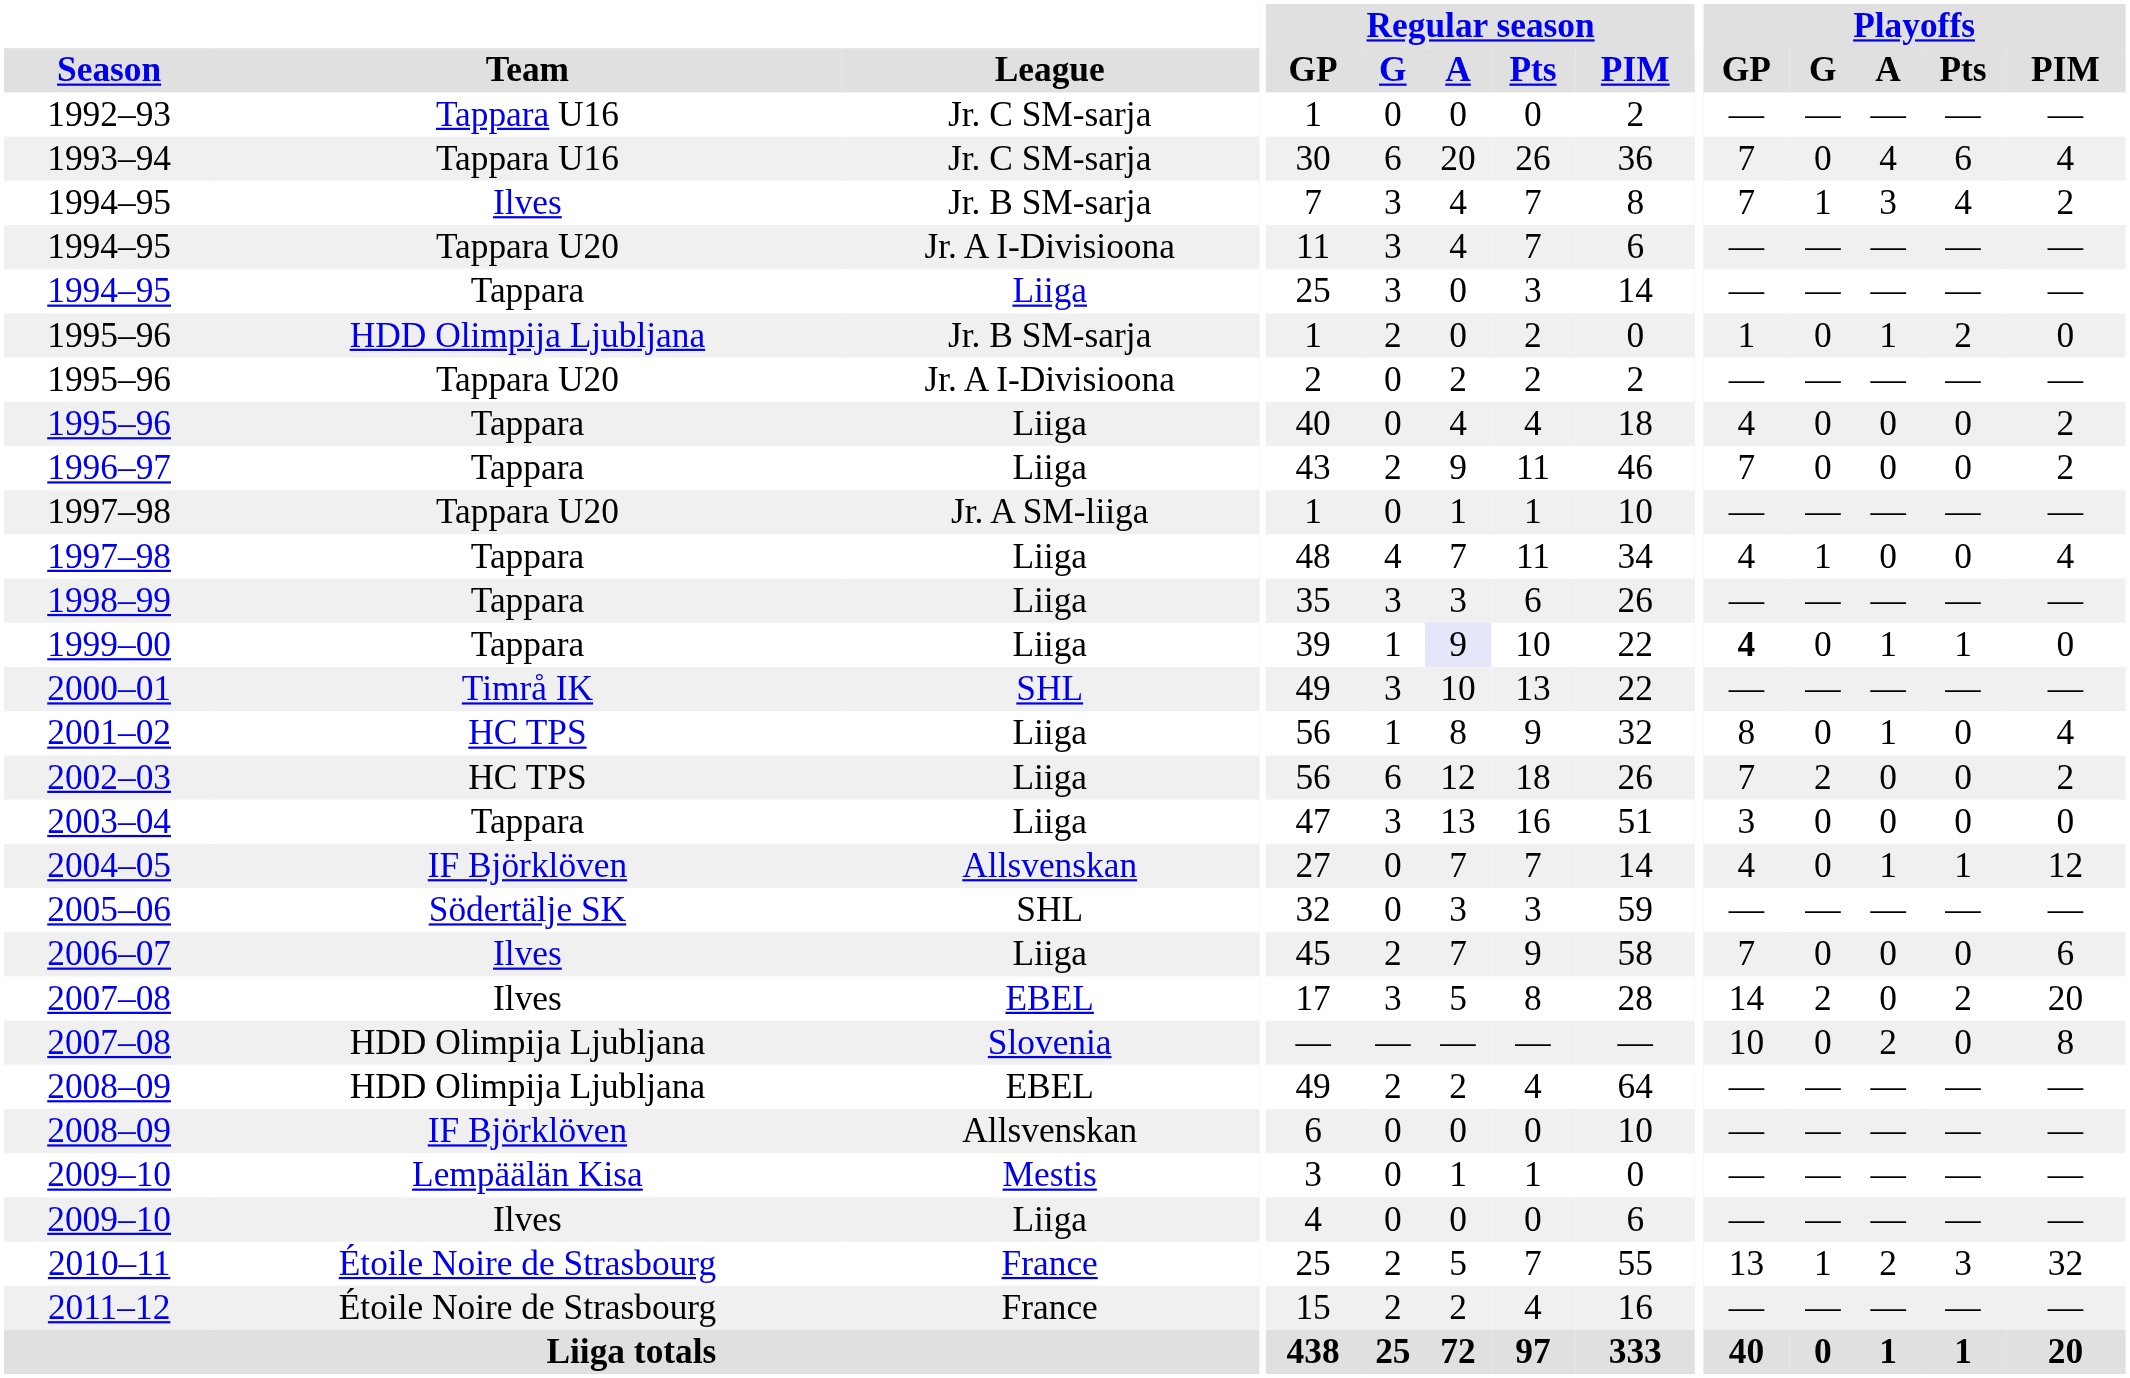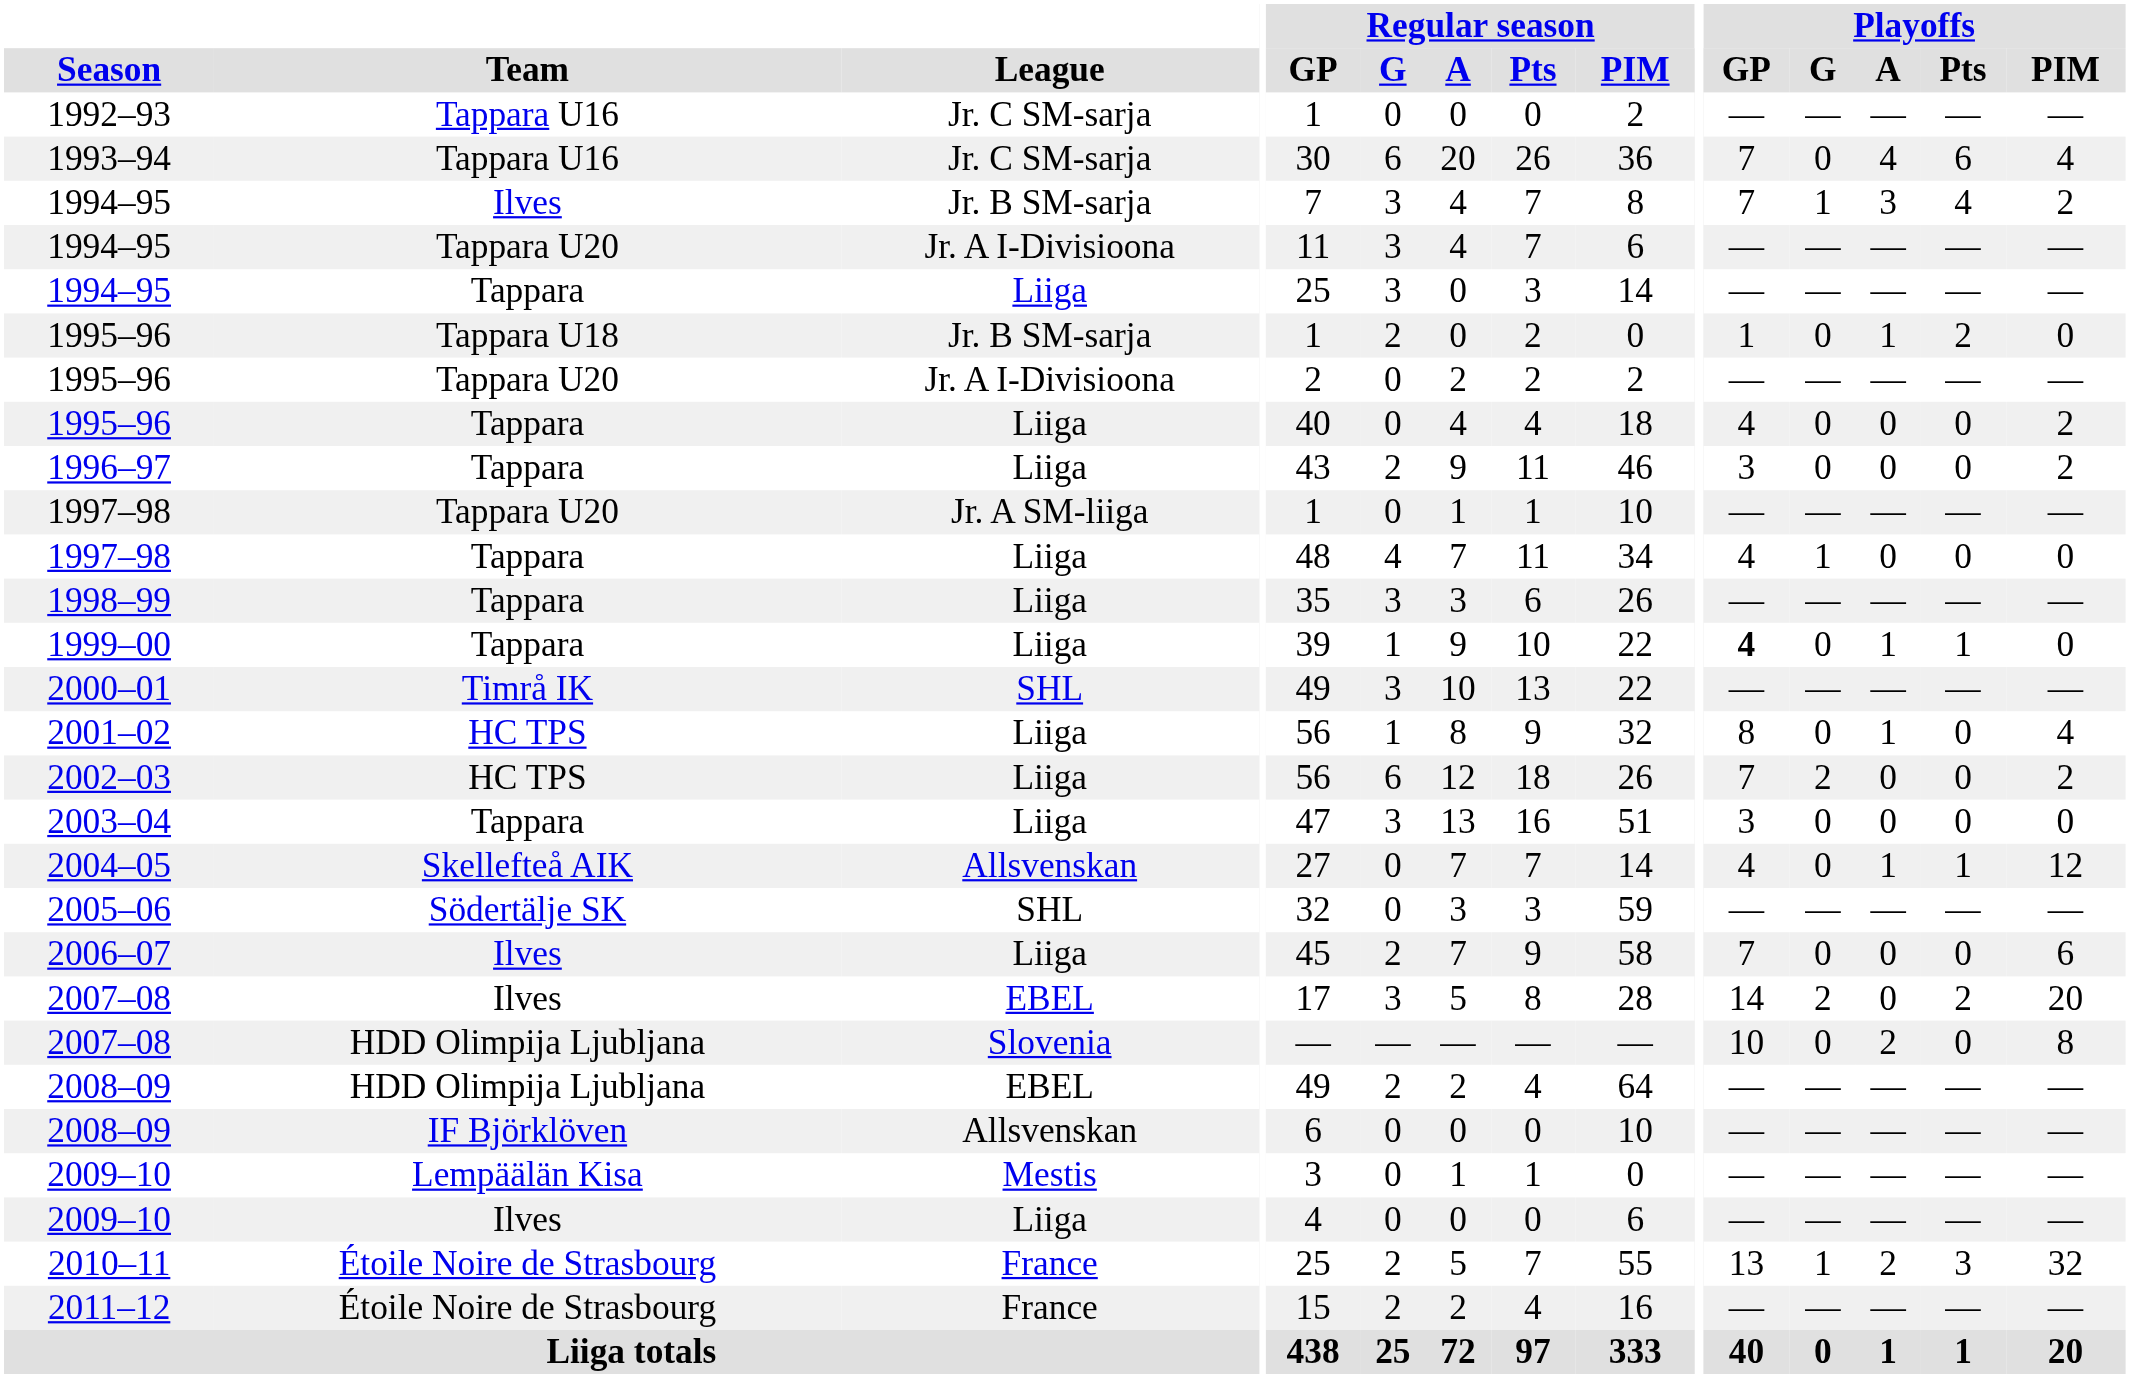1995–96 / Jr. B SM-sarja | Team: HDD Olimpija Ljubljana -> Tappara U18
1996–97 | Playoffs / GP: 7 -> 3
1997–98 / Liiga | Playoffs / PIM: 4 -> 0
1999–00 | Regular season / A: lavender background -> no background
2004–05 | Team: IF Björklöven -> Skellefteå AIK
